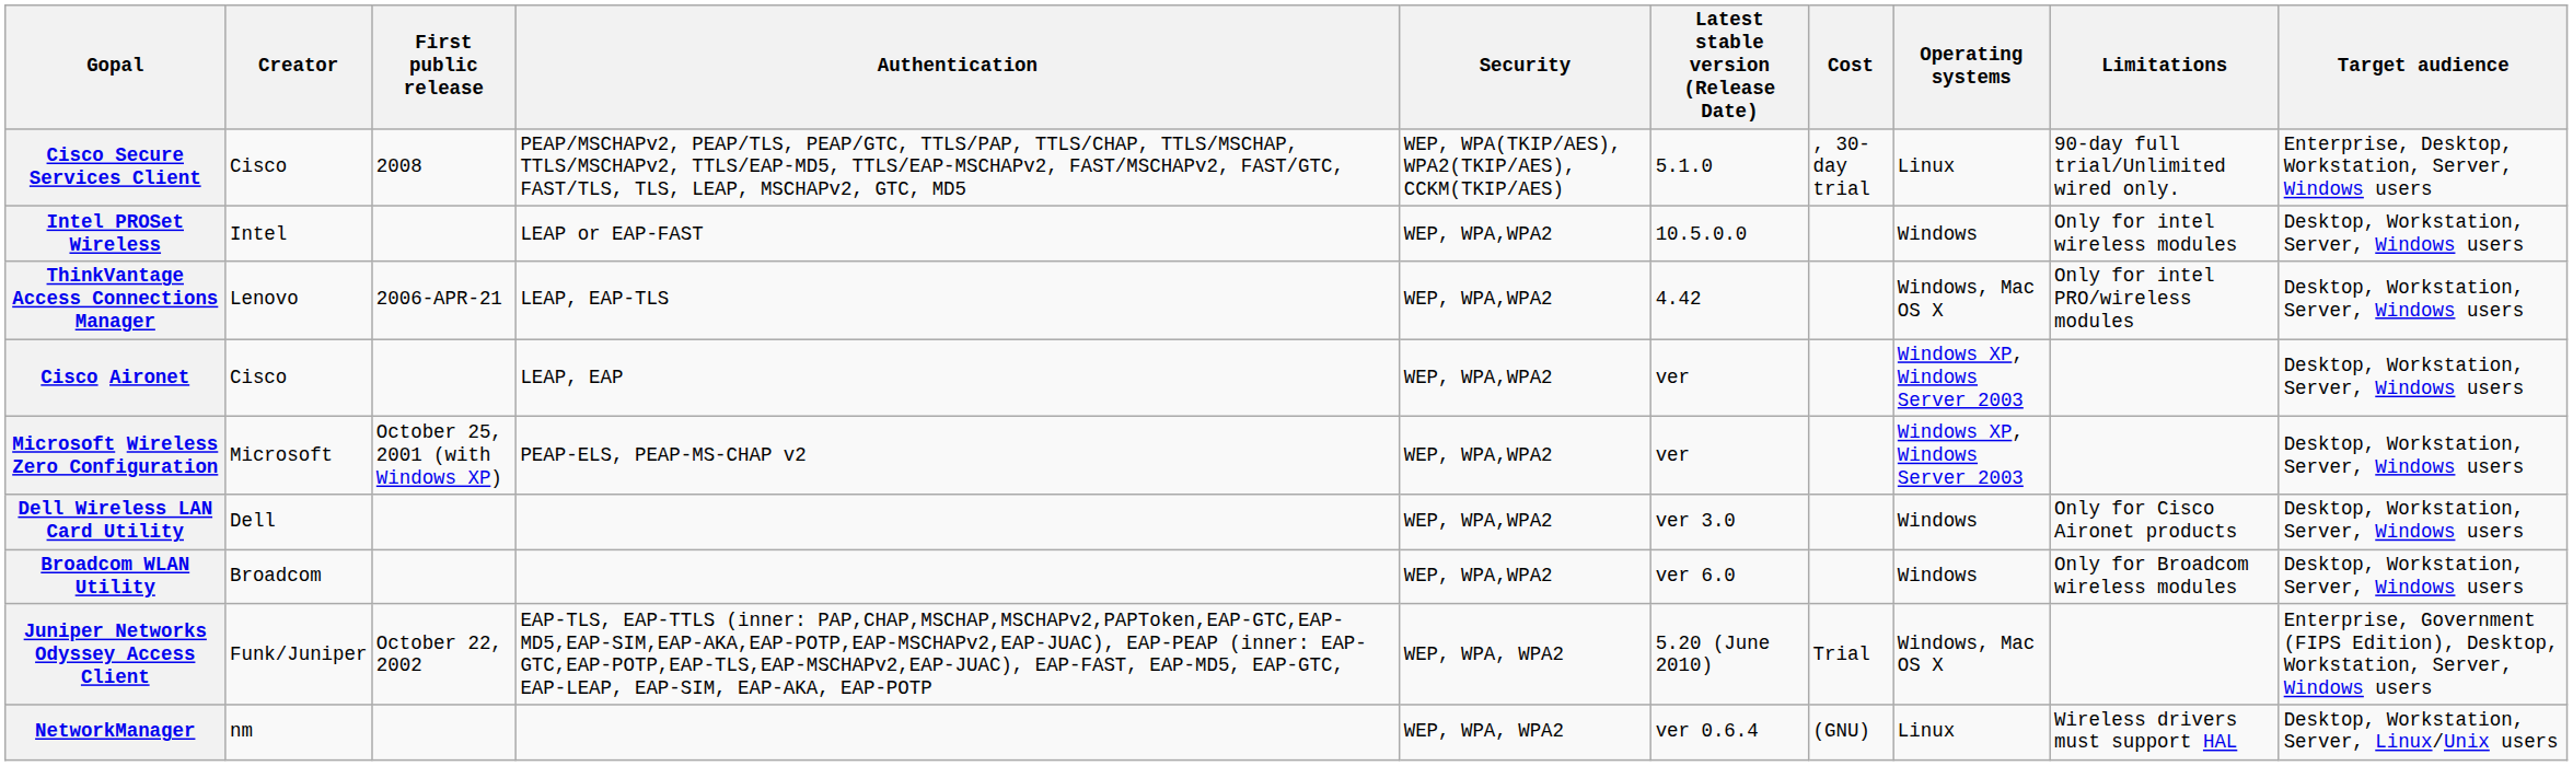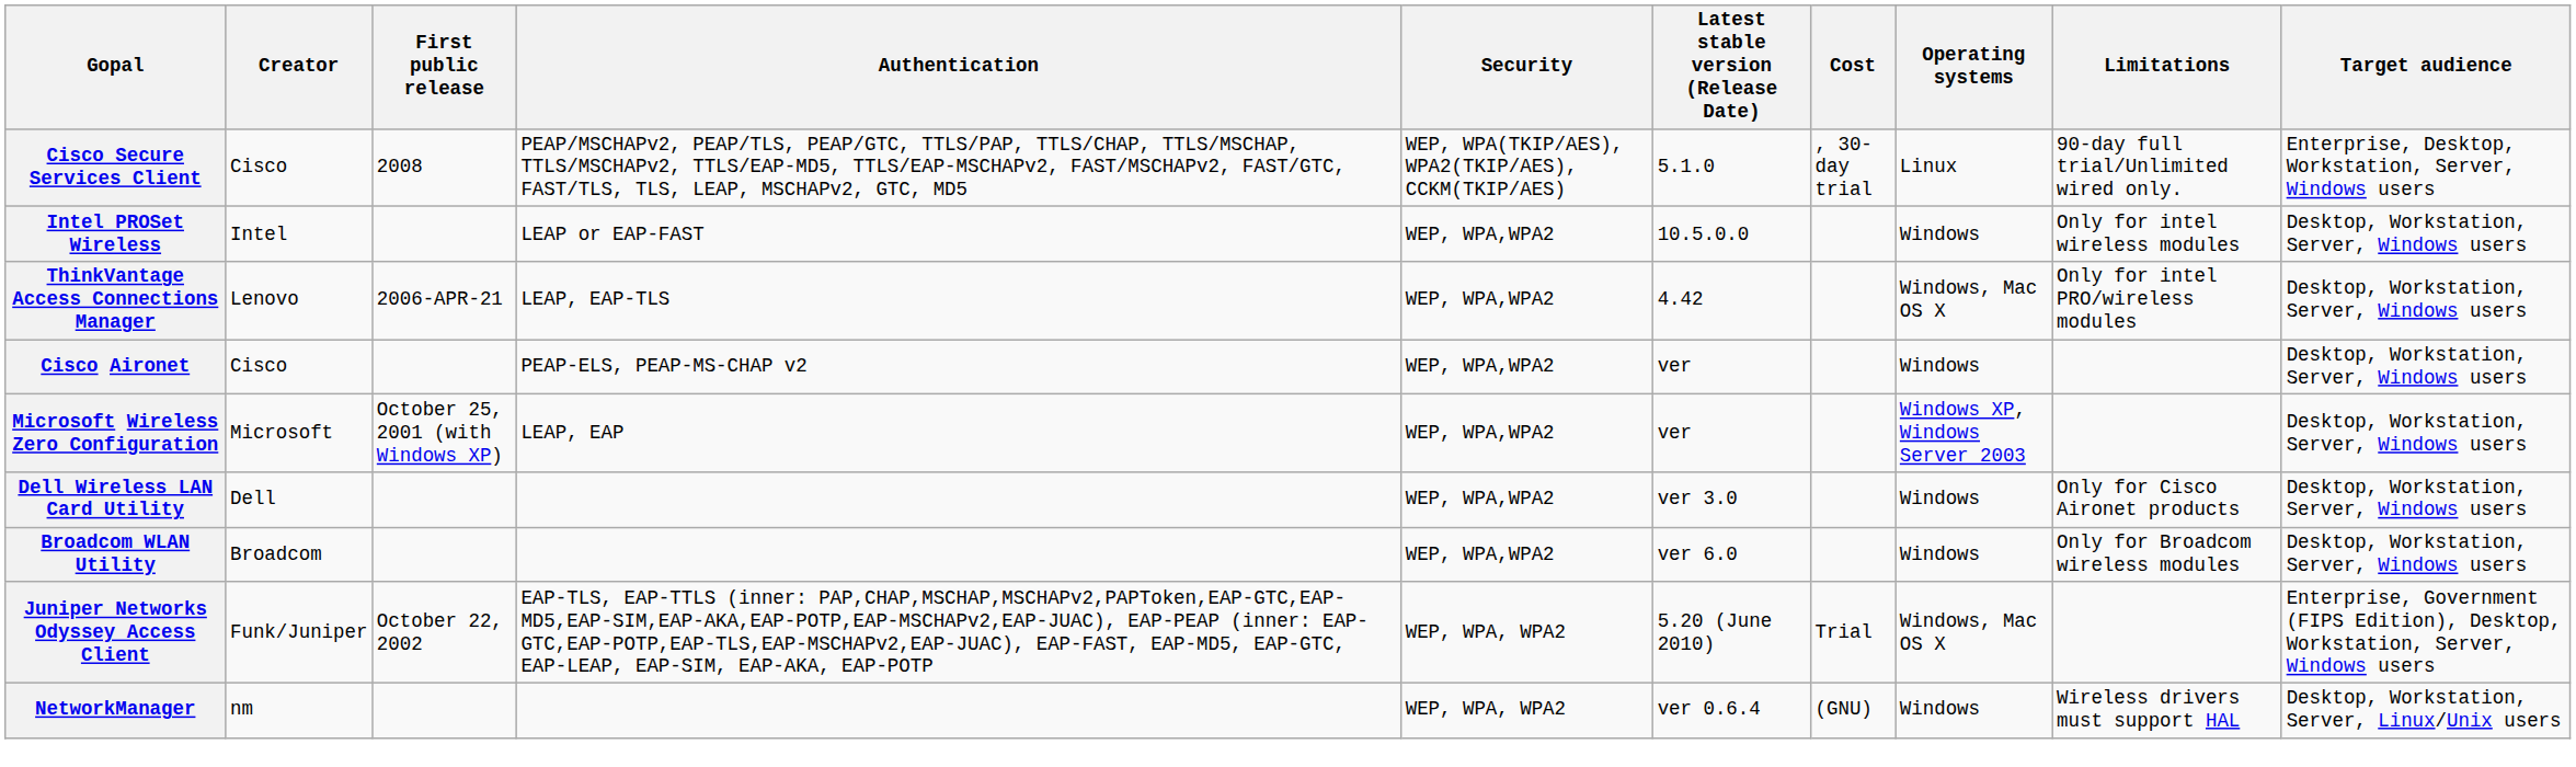Cisco Aironet | Authentication: LEAP, EAP -> PEAP-ELS, PEAP-MS-CHAP v2
Cisco Aironet | Operating systems: Windows XP, Windows Server 2003 -> Windows
Microsoft Wireless Zero Configuration | Authentication: PEAP-ELS, PEAP-MS-CHAP v2 -> LEAP, EAP
NetworkManager | Operating systems: Linux -> Windows
